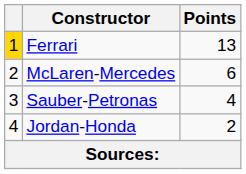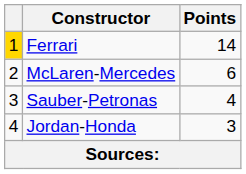Ferrari | Points: 13 -> 14
Jordan-Honda | Points: 2 -> 3
